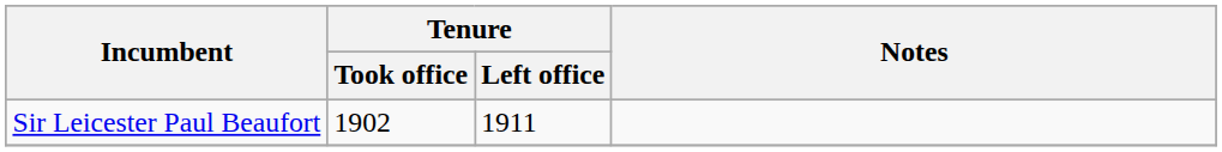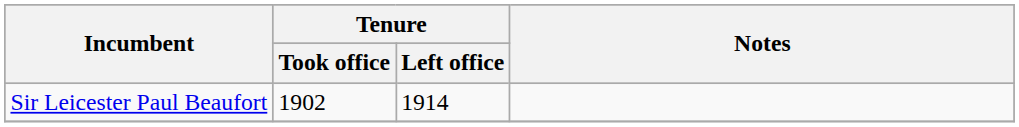Sir Leicester Paul Beaufort | Tenure / Left office: 1911 -> 1914
